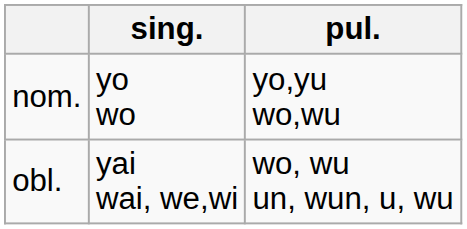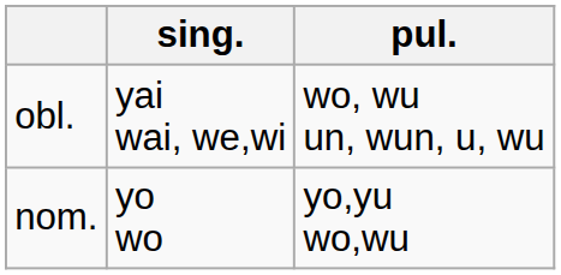rows swapped: nom. <-> obl.
